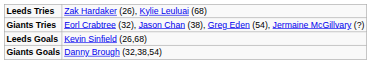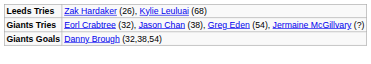- row: Leeds Goals | Kevin Sinfield (26,68)
